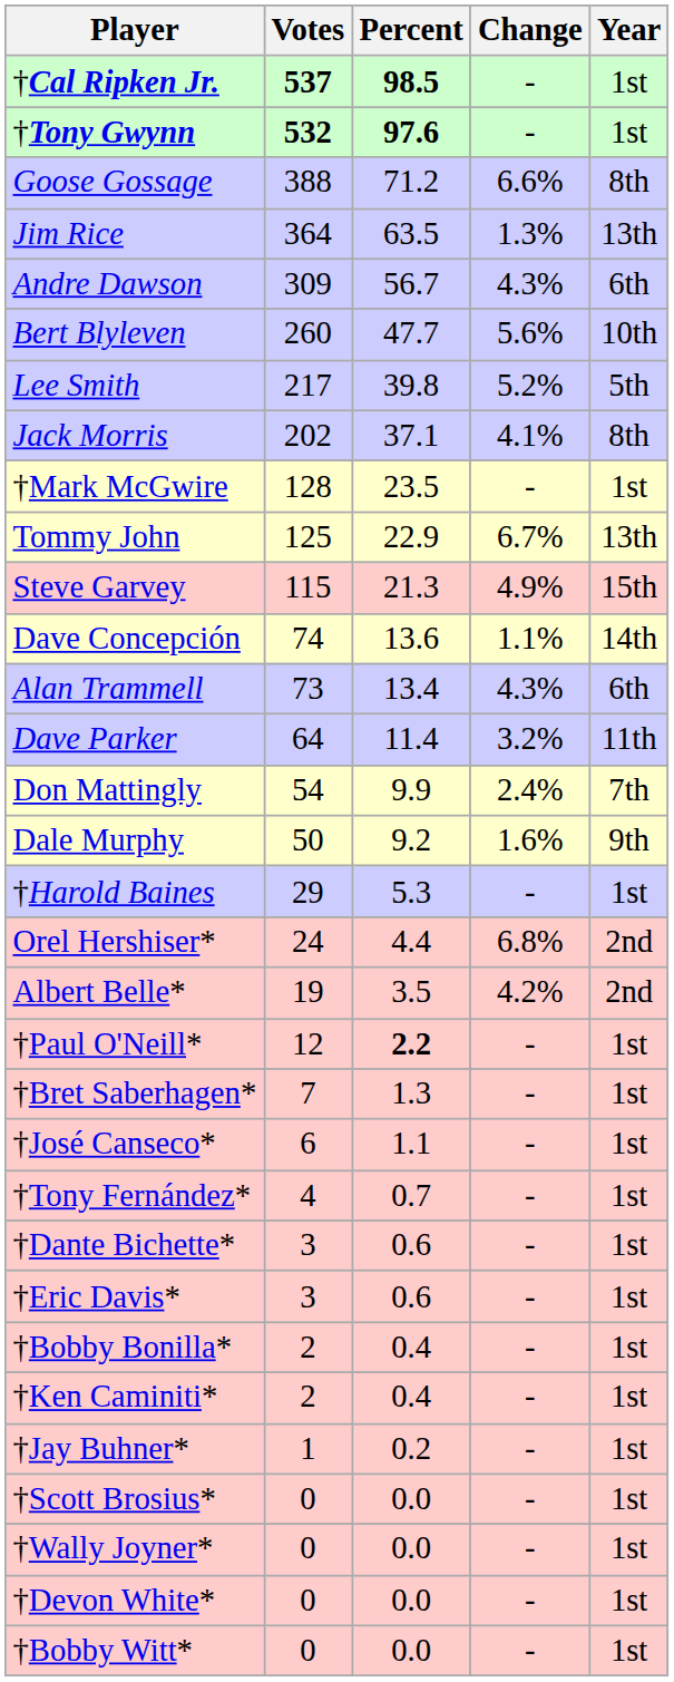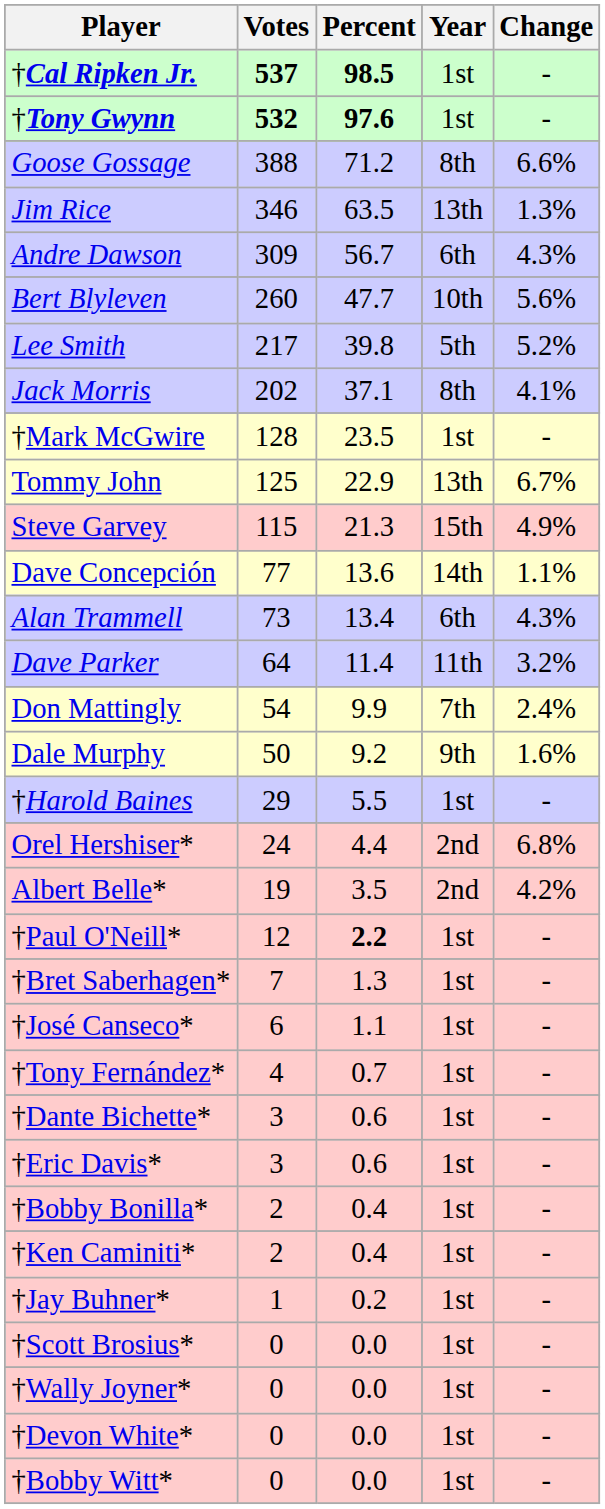columns swapped: Change <-> Year
Jim Rice | Votes: 364 -> 346
Dave Concepción | Votes: 74 -> 77
†Harold Baines | Percent: 5.3 -> 5.5
